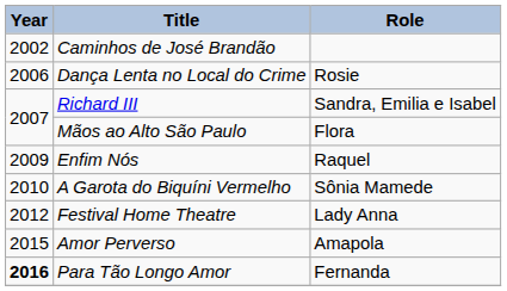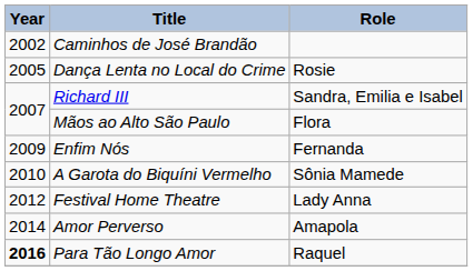Dança Lenta no Local do Crime | Year: 2006 -> 2005
Enfim Nós | Role: Raquel -> Fernanda
Amor Perverso | Year: 2015 -> 2014
Para Tão Longo Amor | Role: Fernanda -> Raquel
